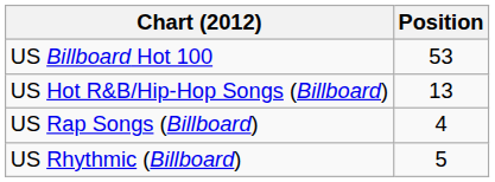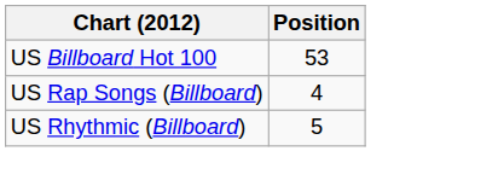- row: US Hot R&B/Hip-Hop Songs (Billboard) | 13
